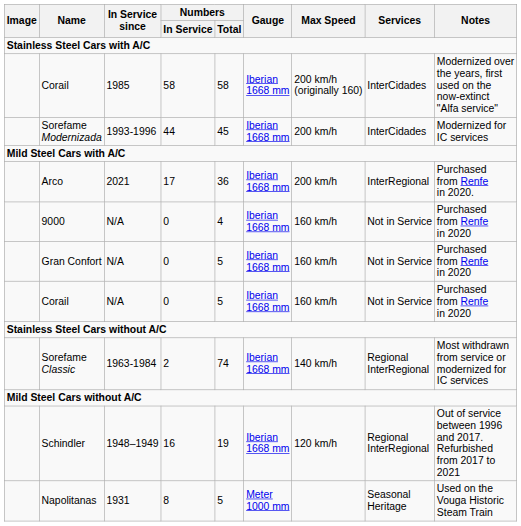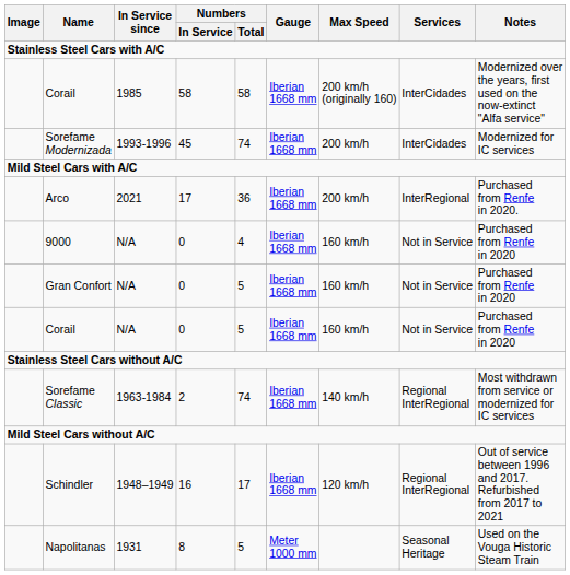Sorefame Modernizada | Numbers / In Service: 44 -> 45
Sorefame Modernizada | Numbers / Total: 45 -> 74
Schindler | Numbers / Total: 19 -> 17
